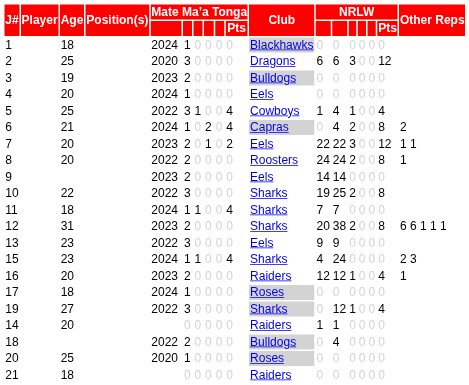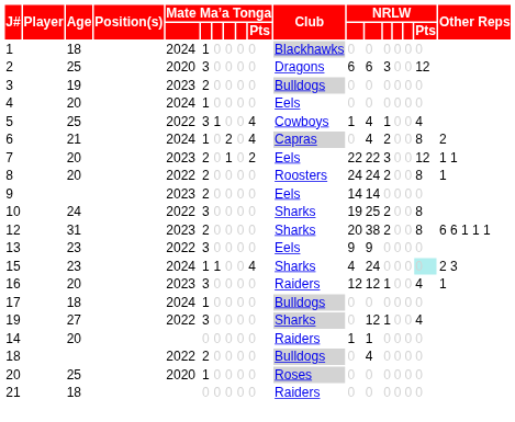10 | Age: 22 -> 24
- row: 11 | 18 | 2024 | 1 | 1 | 0 | 0 | 4 | Sharks | 7 | 7 | 0 | 0 | 0 | 0
15 | NRLW / Pts: no background -> paleturquoise background
16 | column 6: 2 -> 3
17 | Club: Roses -> Bulldogs
